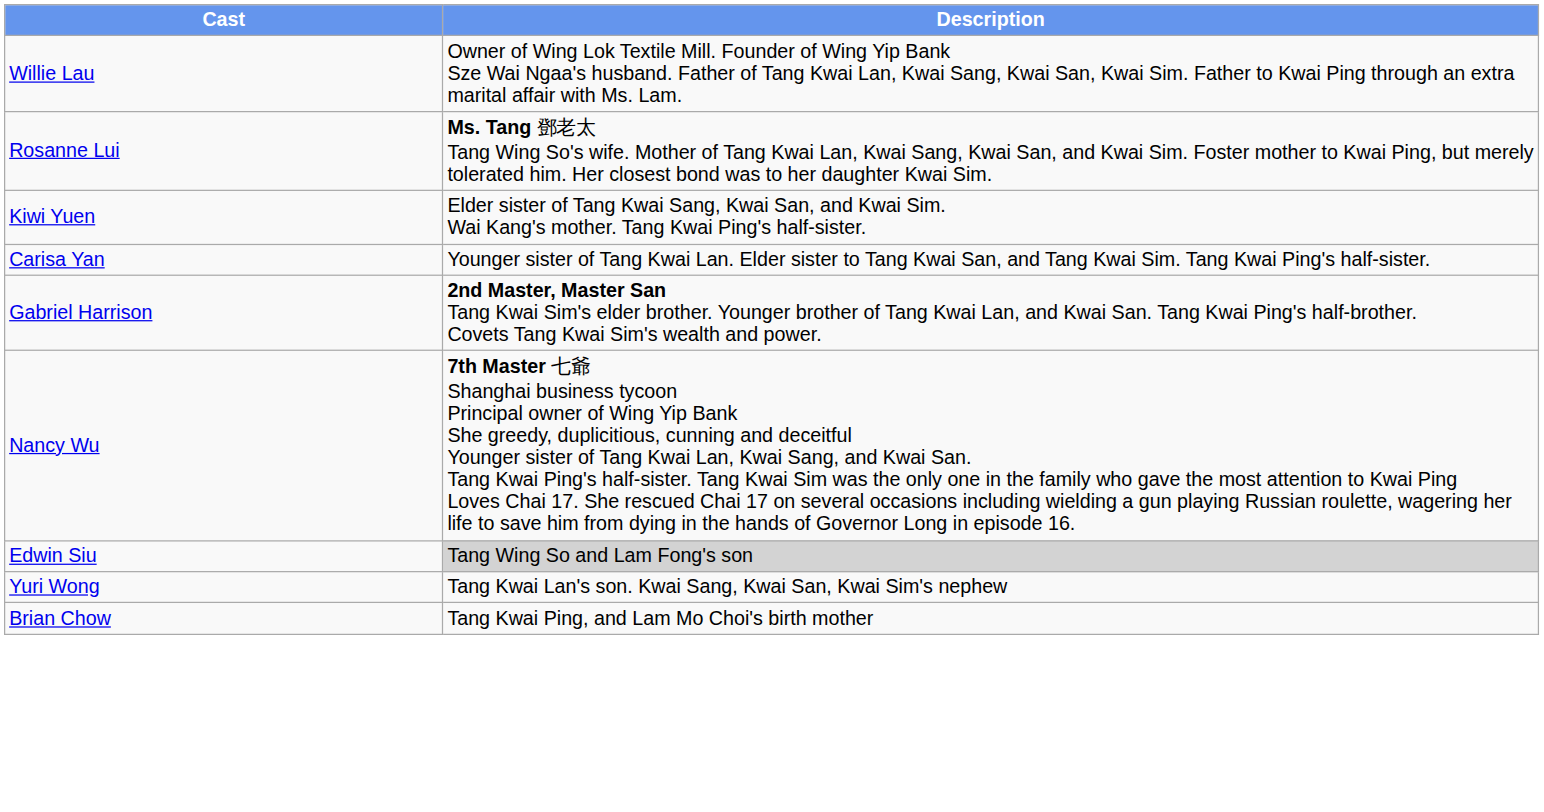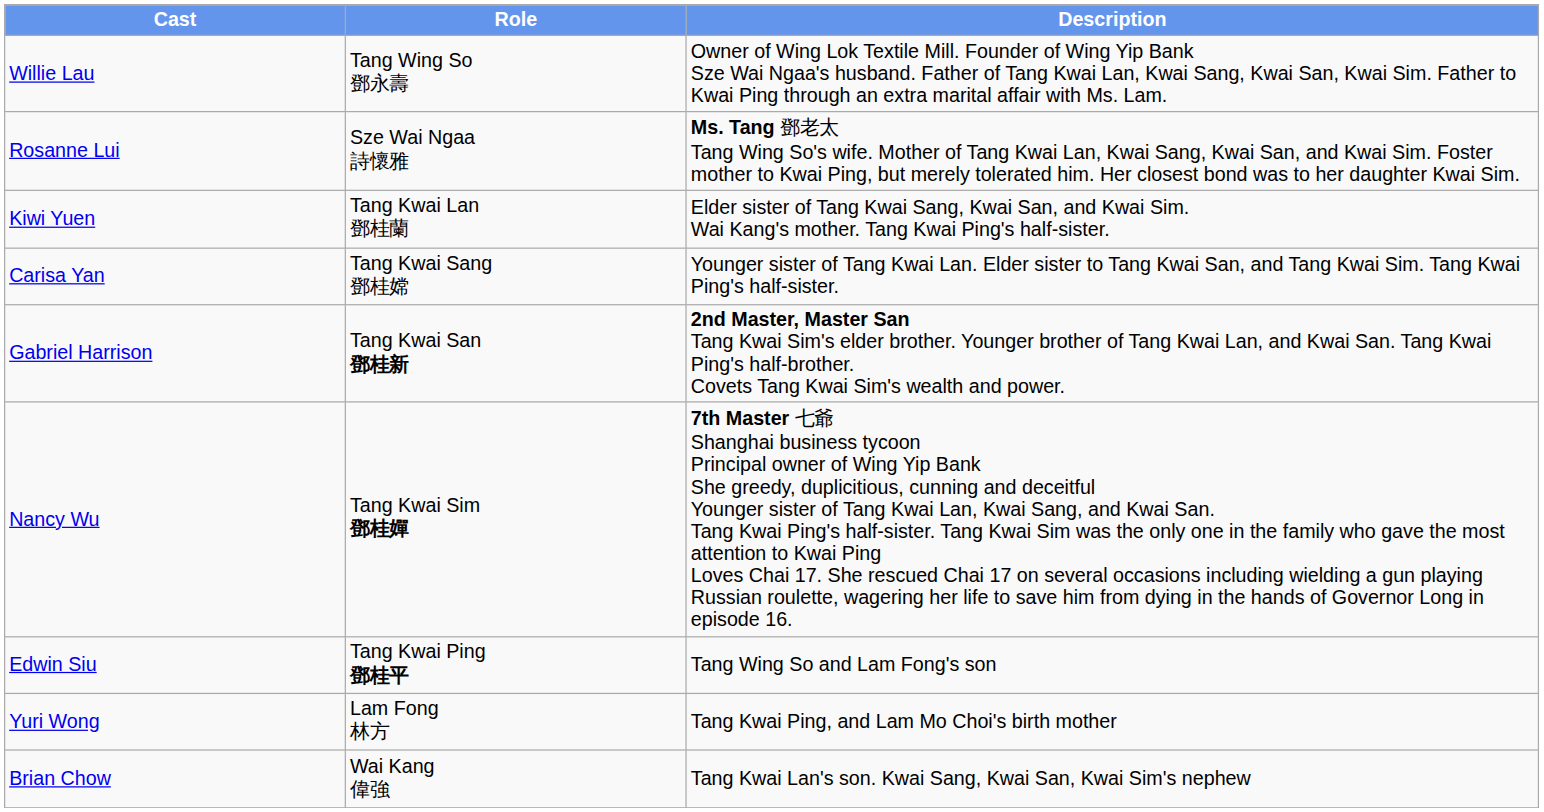+ column: Role | Tang Wing So 鄧永壽 | Sze Wai Ngaa 詩懷雅 | Tang Kwai Lan 鄧桂蘭 | Tang Kwai Sang 鄧桂嫦 | Tang Kwai San 鄧桂新 | Tang Kwai Sim 鄧桂嬋 | Tang Kwai Ping 鄧桂平 | Lam Fong 林方 | Wai Kang 偉強
Edwin Siu | Description: lightgrey background -> no background
Yuri Wong | Description: Tang Kwai Lan's son. Kwai Sang, Kwai San, Kwai Sim's nephew -> Tang Kwai Ping, and Lam Mo Choi's birth mother
Brian Chow | Description: Tang Kwai Ping, and Lam Mo Choi's birth mother -> Tang Kwai Lan's son. Kwai Sang, Kwai San, Kwai Sim's nephew
